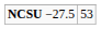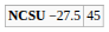NCSU −27.5 | column 2: 53 -> 45
